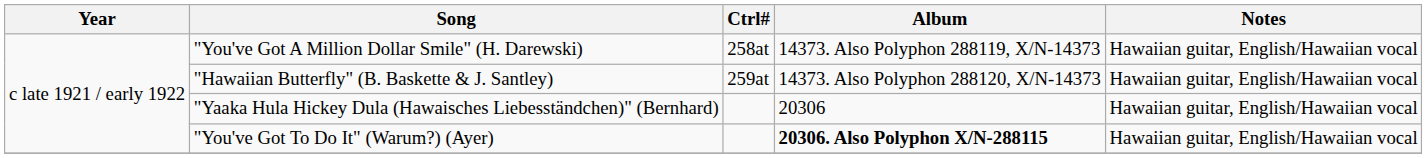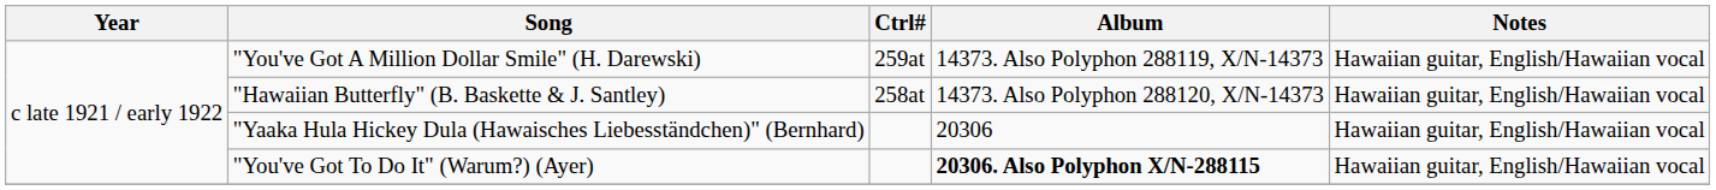"You've Got A Million Dollar Smile" (H. Darewski) | Ctrl#: 258at -> 259at
"Hawaiian Butterfly" (B. Baskette & J. Santley) | Ctrl#: 259at -> 258at
